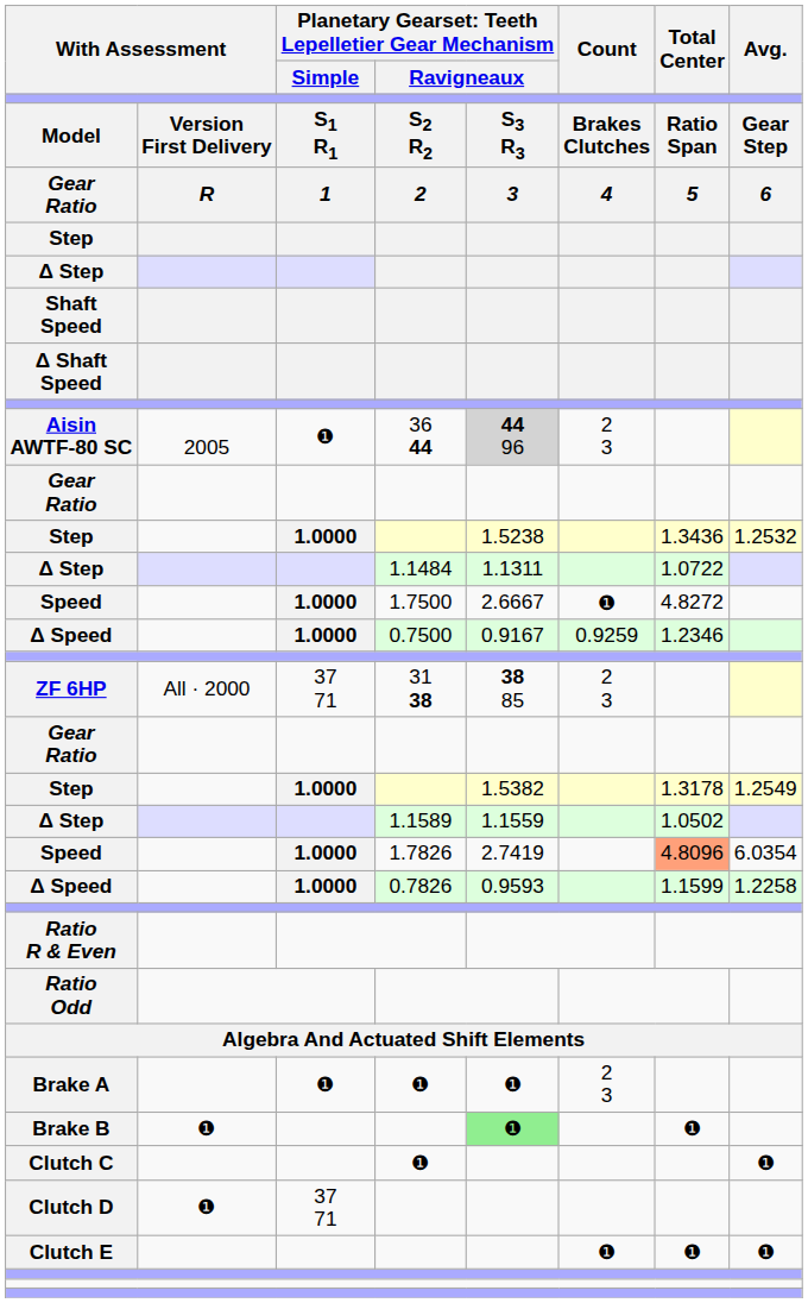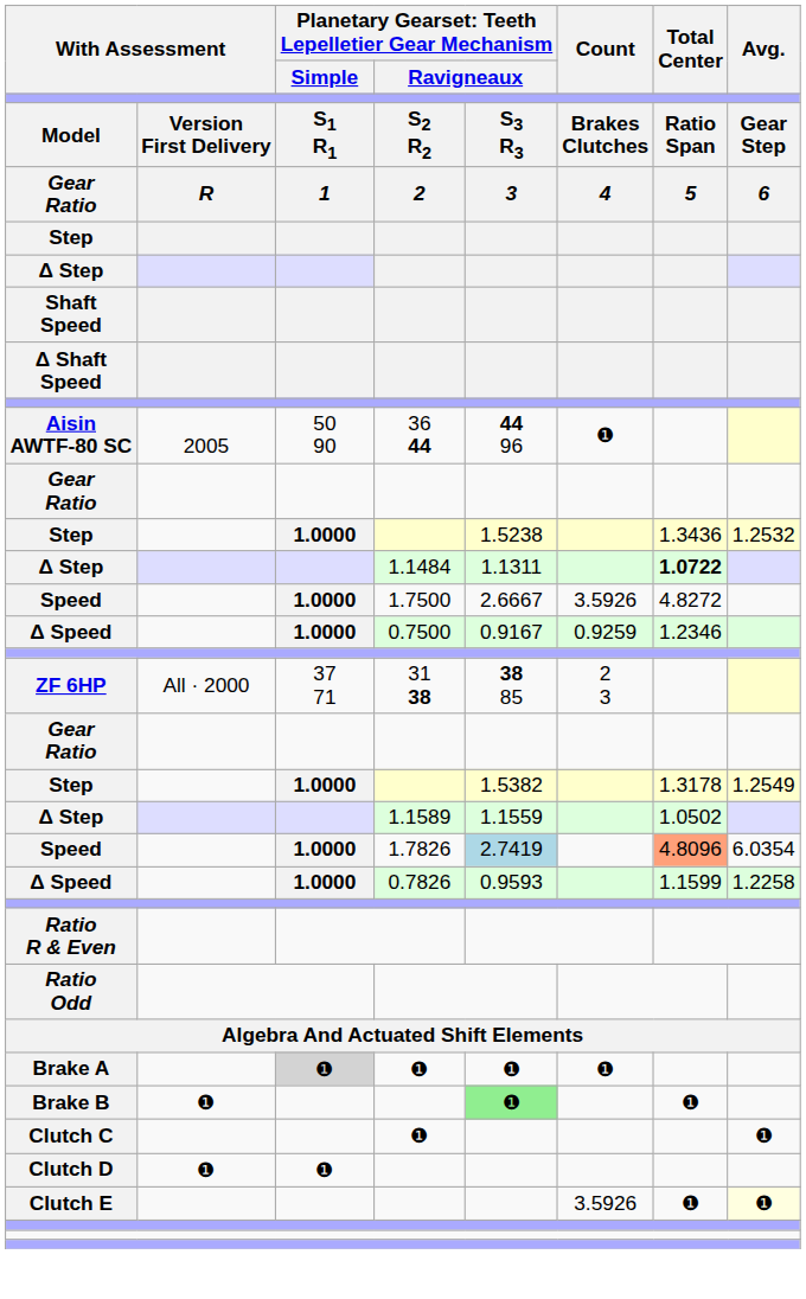Aisin AWTF-80 SC | column 3: ❶ -> 50 90
Aisin AWTF-80 SC | column 5: lightgrey background -> no background
Aisin AWTF-80 SC | Count: 2 3 -> ❶
Δ Step / 1.1484 | Total Center: normal -> bold
Speed / 1.7500 | Count: ❶ -> 3.5926
Speed / 1.7826 | column 5: no background -> lightblue background
Brake A | column 3: no background -> lightgrey background
Brake A | Count: 2 3 -> ❶
Clutch D | column 3: 37 71 -> ❶
Clutch E | Count: ❶ -> 3.5926
Clutch E | Avg.: no background -> lightyellow background
